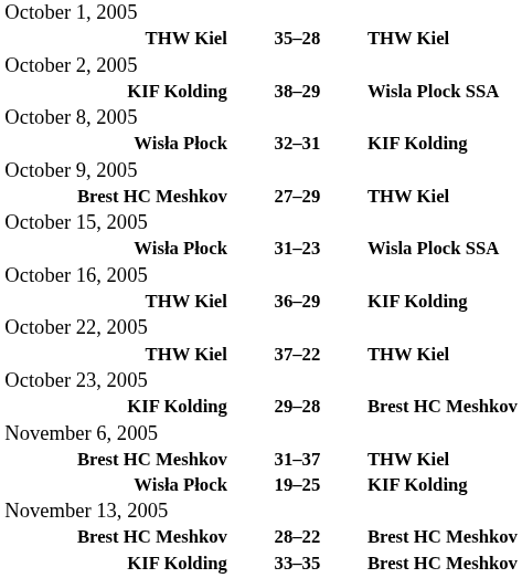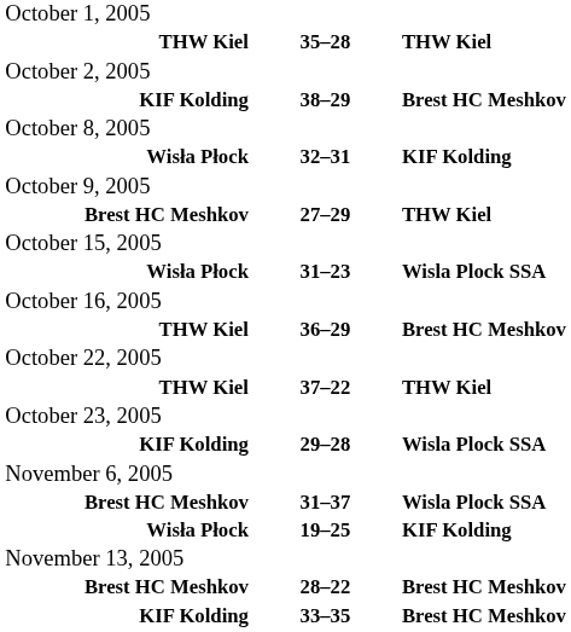KIF Kolding / 38–29 | column 3: Wisla Plock SSA -> Brest HC Meshkov
THW Kiel / 36–29 | column 3: KIF Kolding -> Brest HC Meshkov
KIF Kolding / 29–28 | column 3: Brest HC Meshkov -> Wisla Plock SSA
Brest HC Meshkov / 31–37 | column 3: THW Kiel -> Wisla Plock SSA
